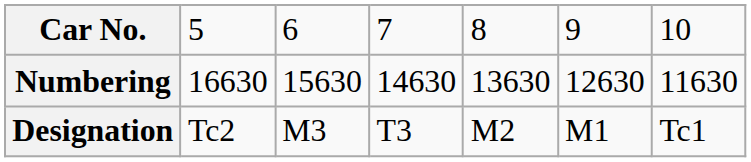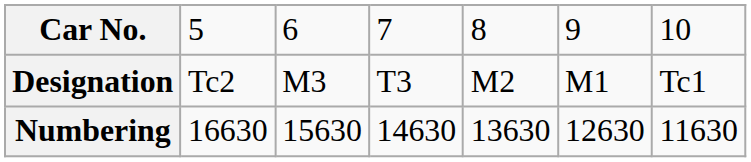rows swapped: Designation <-> Numbering
